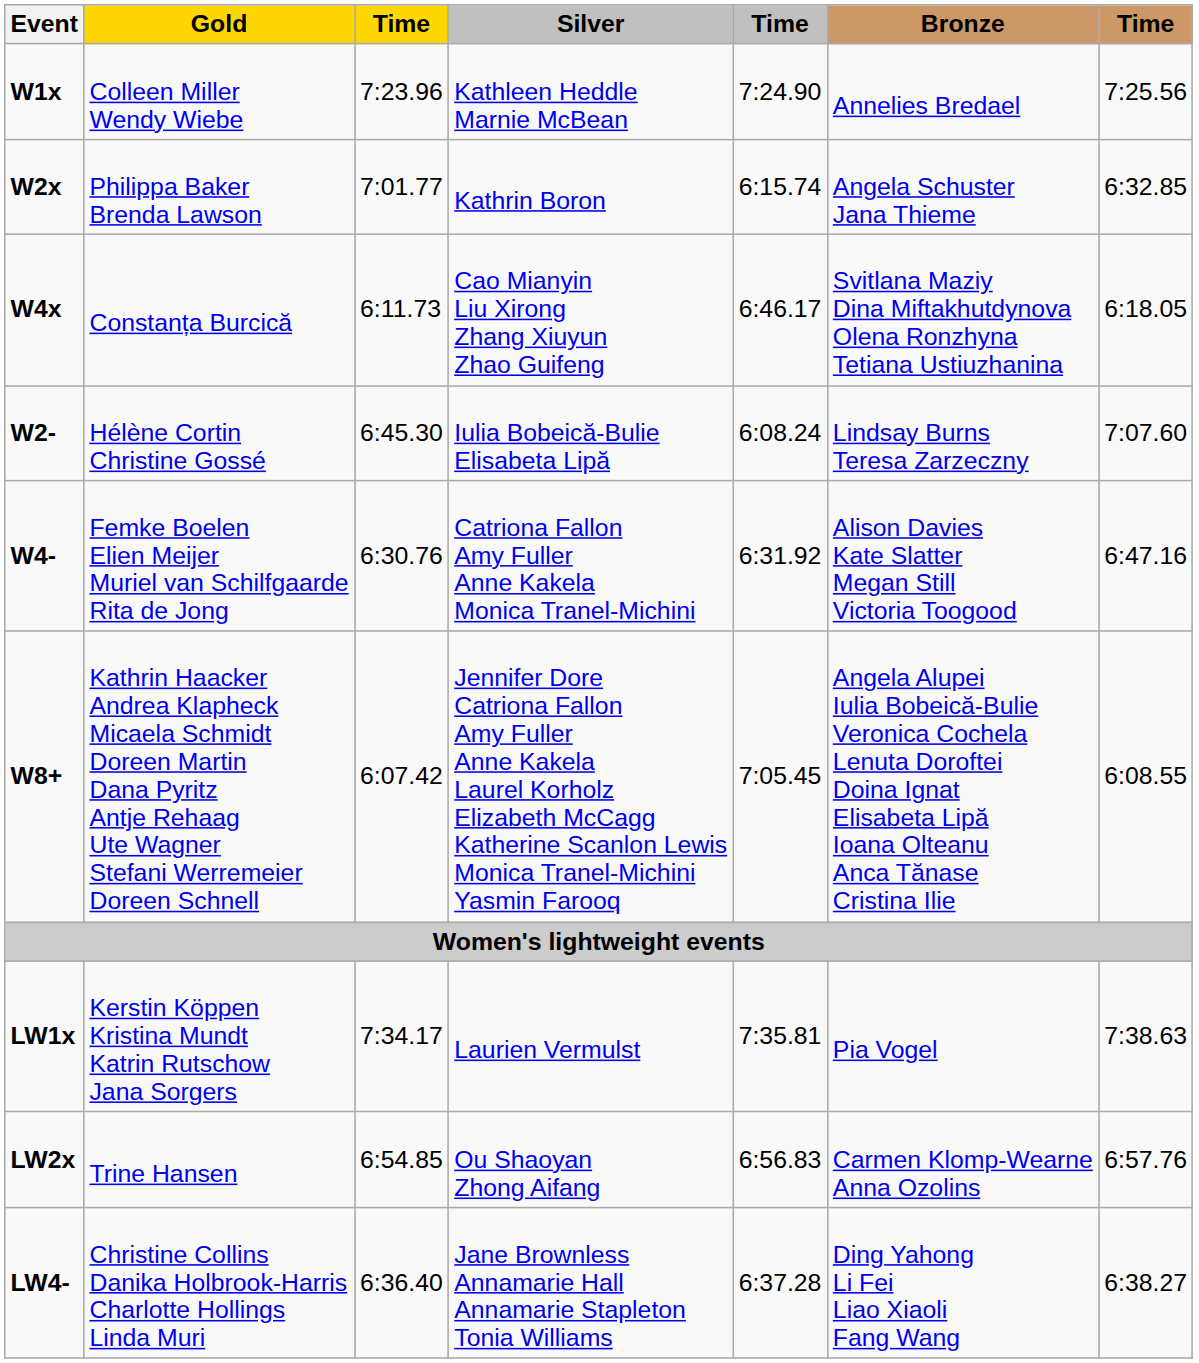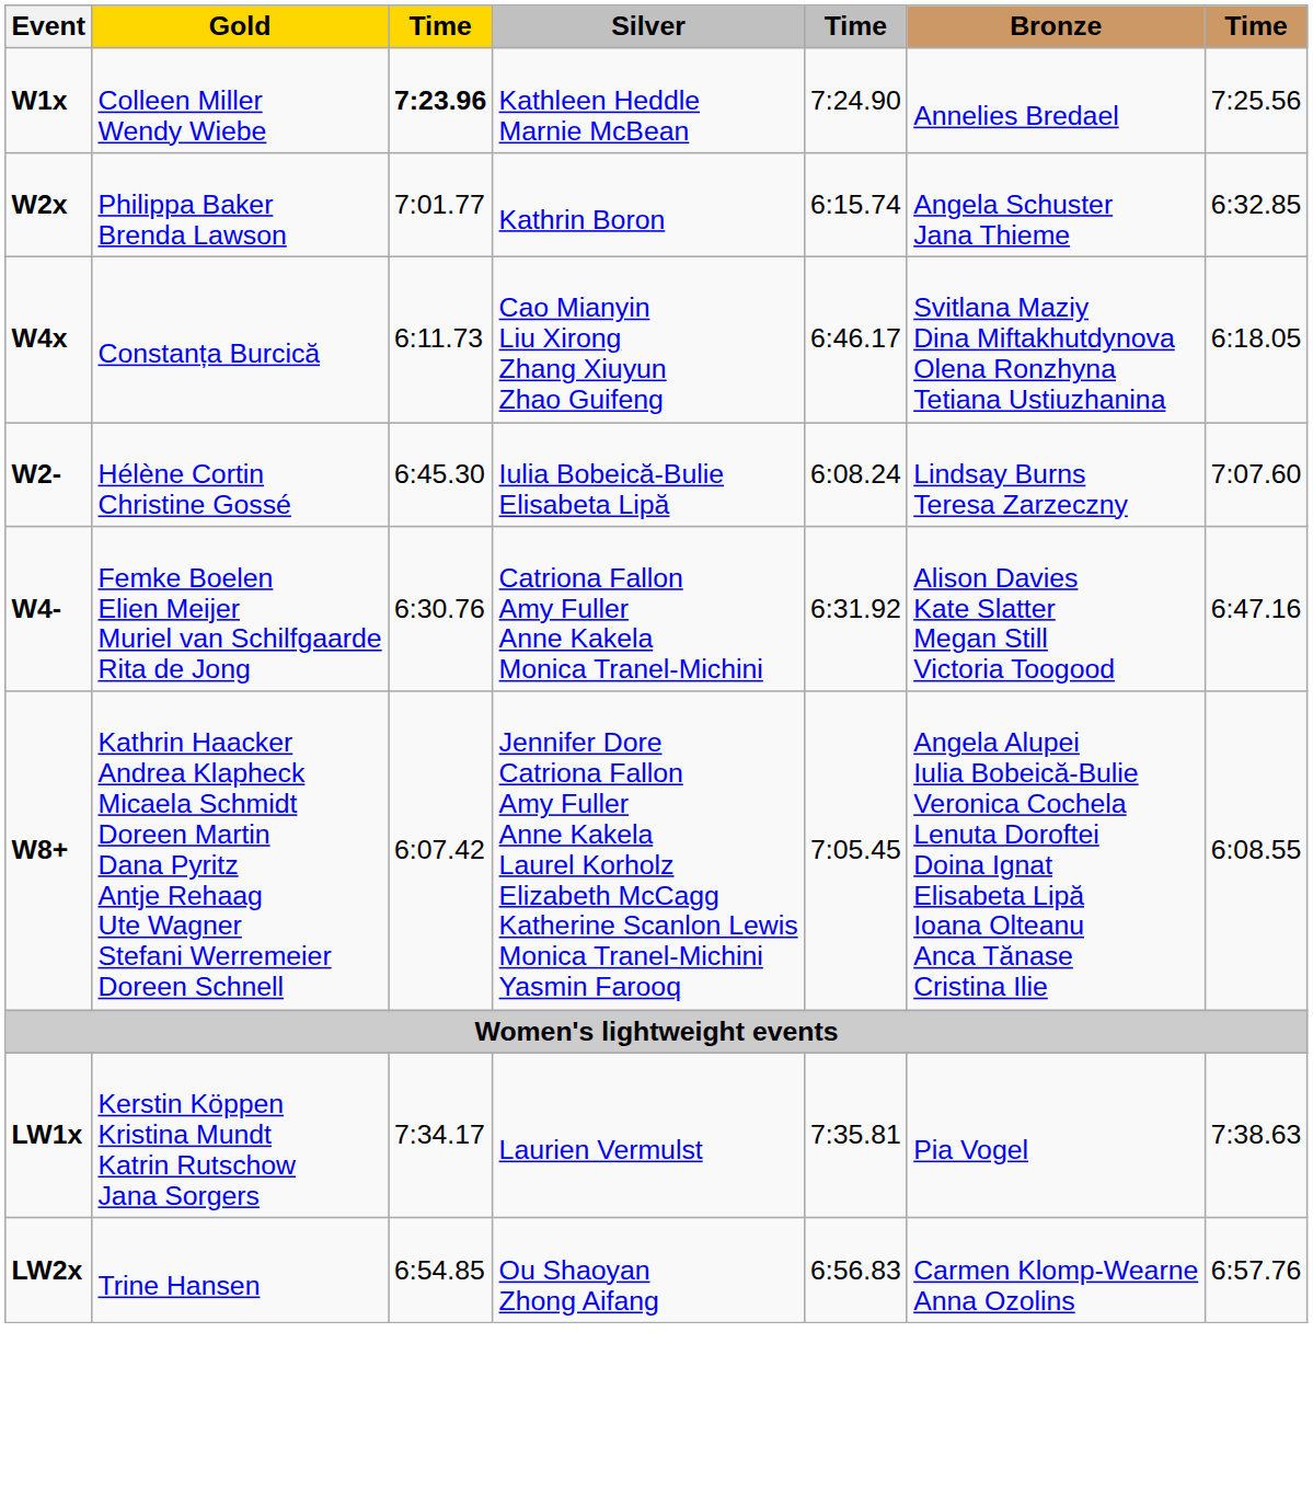W1x | column 3: normal -> bold
- row: LW4- | Christine Collins Danika Holbrook-Harris Charlotte Hollings Linda Muri | 6:36.40 | Jane Brownless Annamarie Hall Annamarie Stapleton Tonia Williams | 6:37.28 | Ding Yahong Li Fei Liao Xiaoli Fang Wang | 6:38.27
